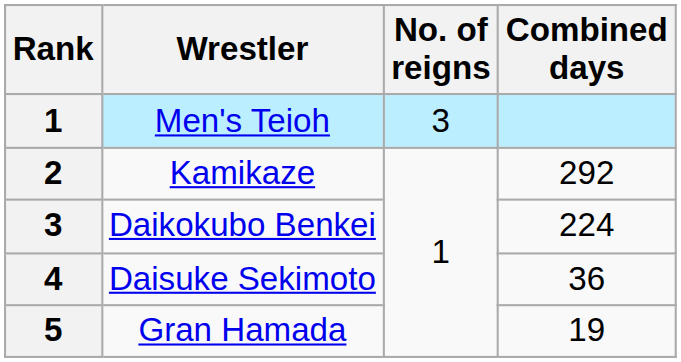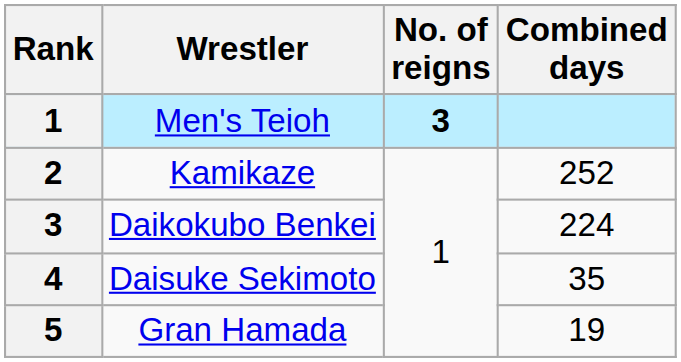Men's Teioh | No. of reigns: normal -> bold
Kamikaze | Combined days: 292 -> 252
Daisuke Sekimoto | Combined days: 36 -> 35
